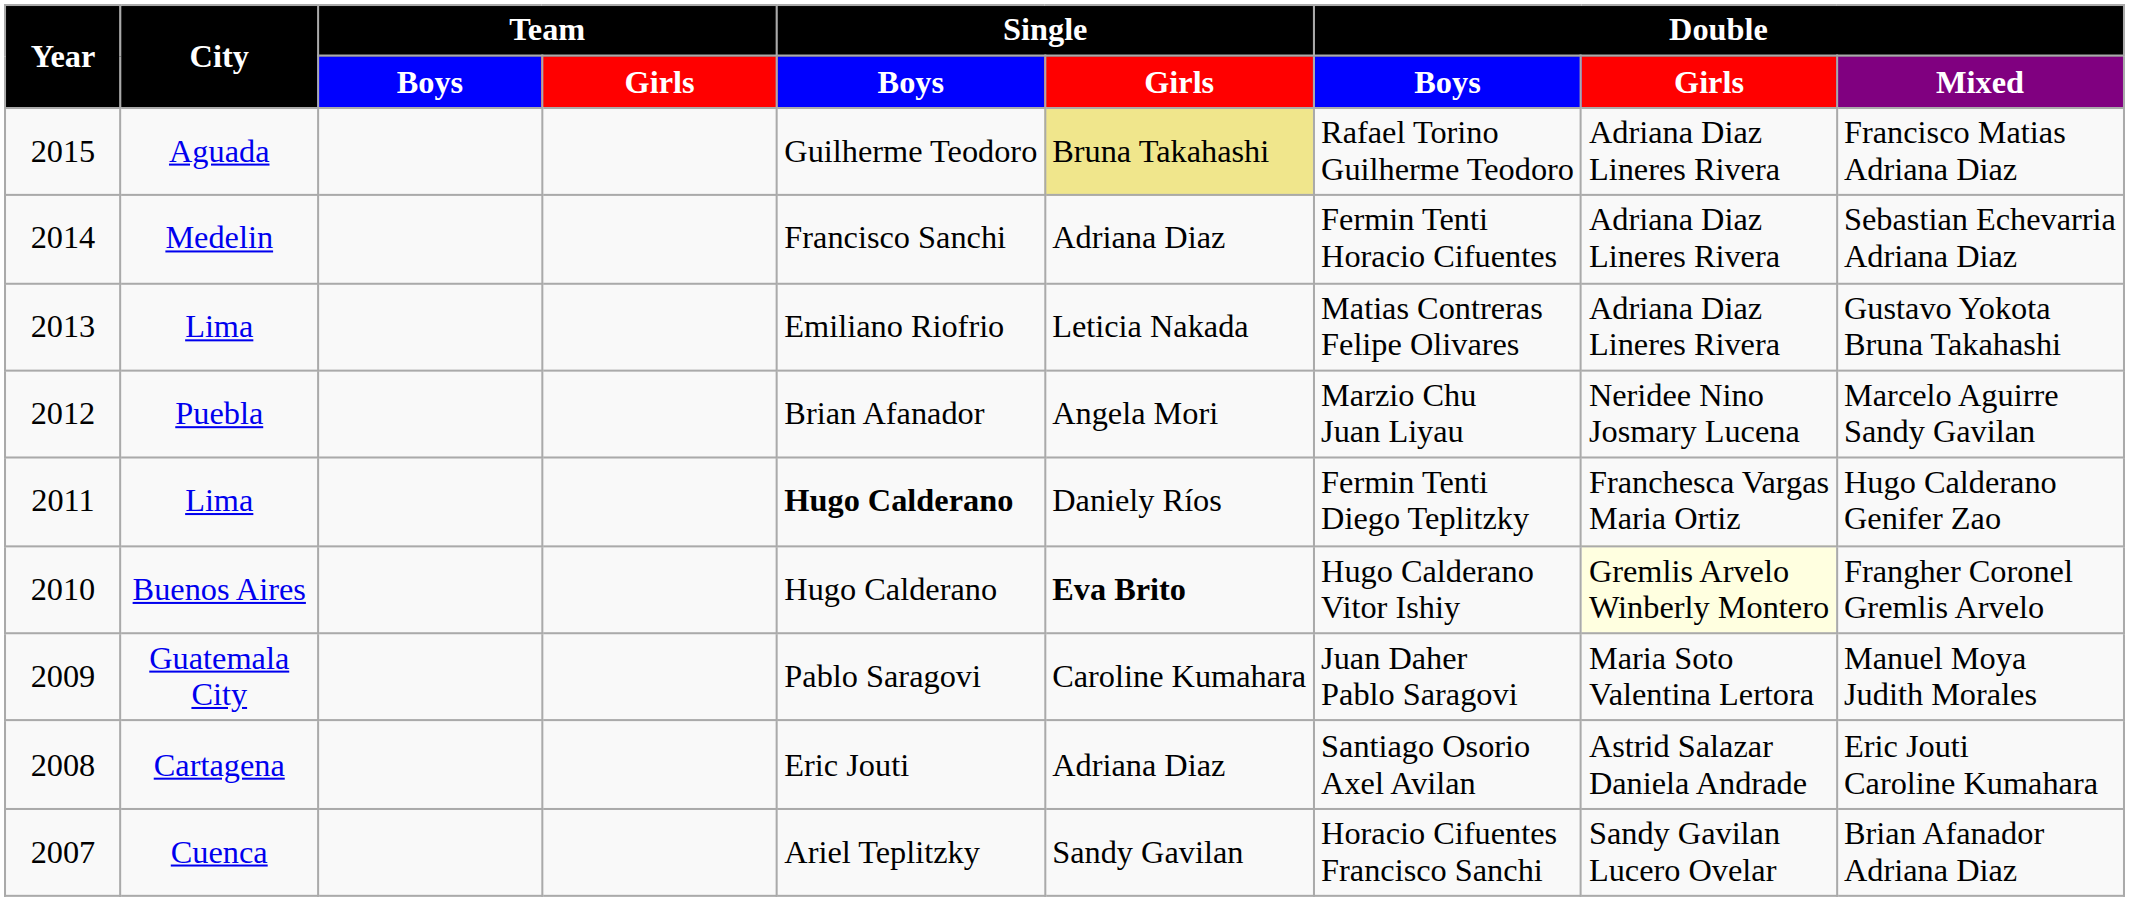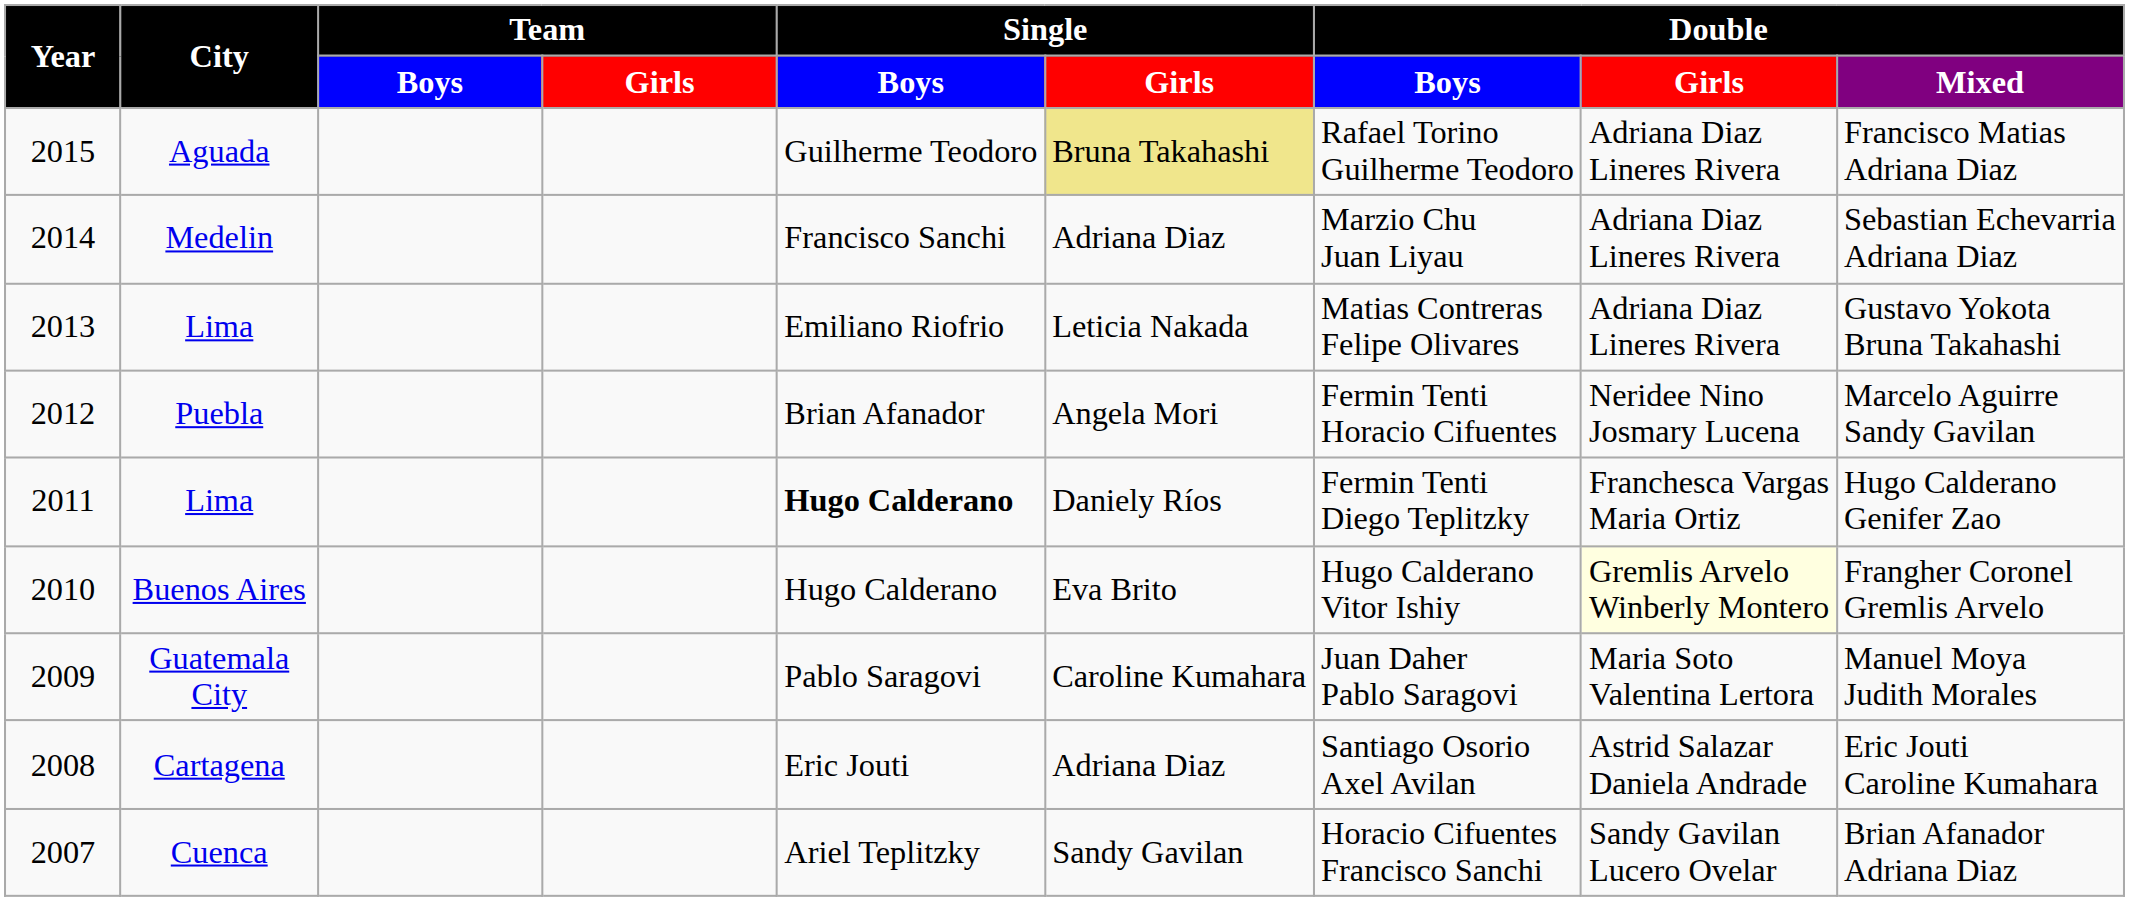Medelin | column 7: Fermin Tenti Horacio Cifuentes -> Marzio Chu Juan Liyau
Puebla | column 7: Marzio Chu Juan Liyau -> Fermin Tenti Horacio Cifuentes
Buenos Aires | column 6: bold -> normal
